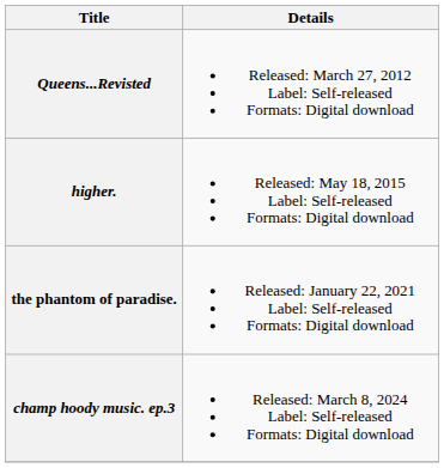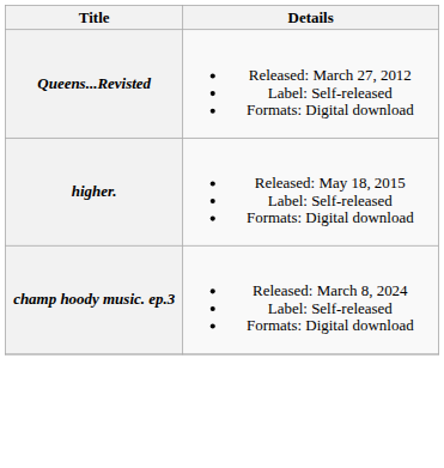- row: the phantom of paradise. | Released: January 22, 2021 Label: Self-released Formats: Digital download
